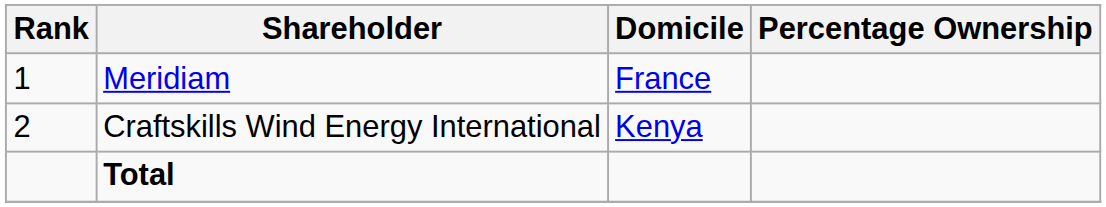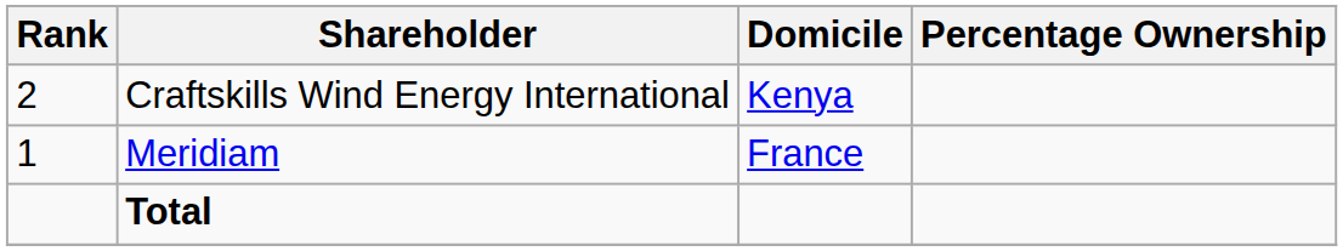rows swapped: Meridiam <-> Craftskills Wind Energy International
